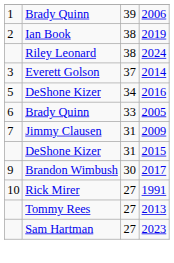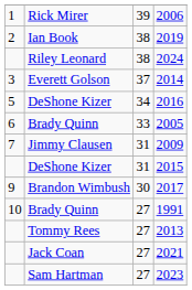2006 | column 2: Brady Quinn -> Rick Mirer
1991 | column 2: Rick Mirer -> Brady Quinn
+ row: Jack Coan | 27 | 2021
